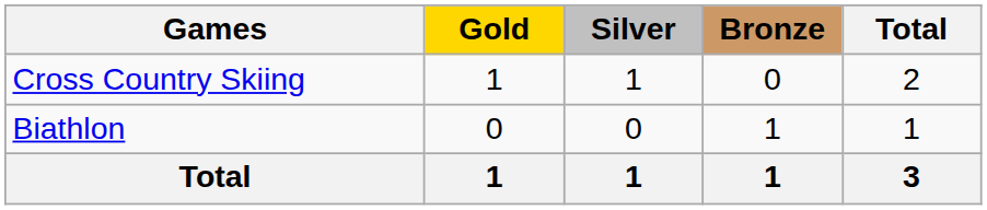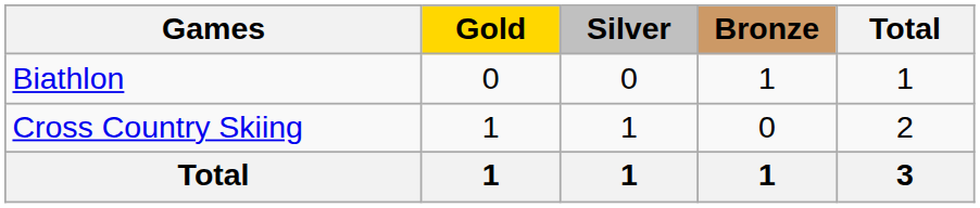rows swapped: Cross Country Skiing <-> Biathlon
